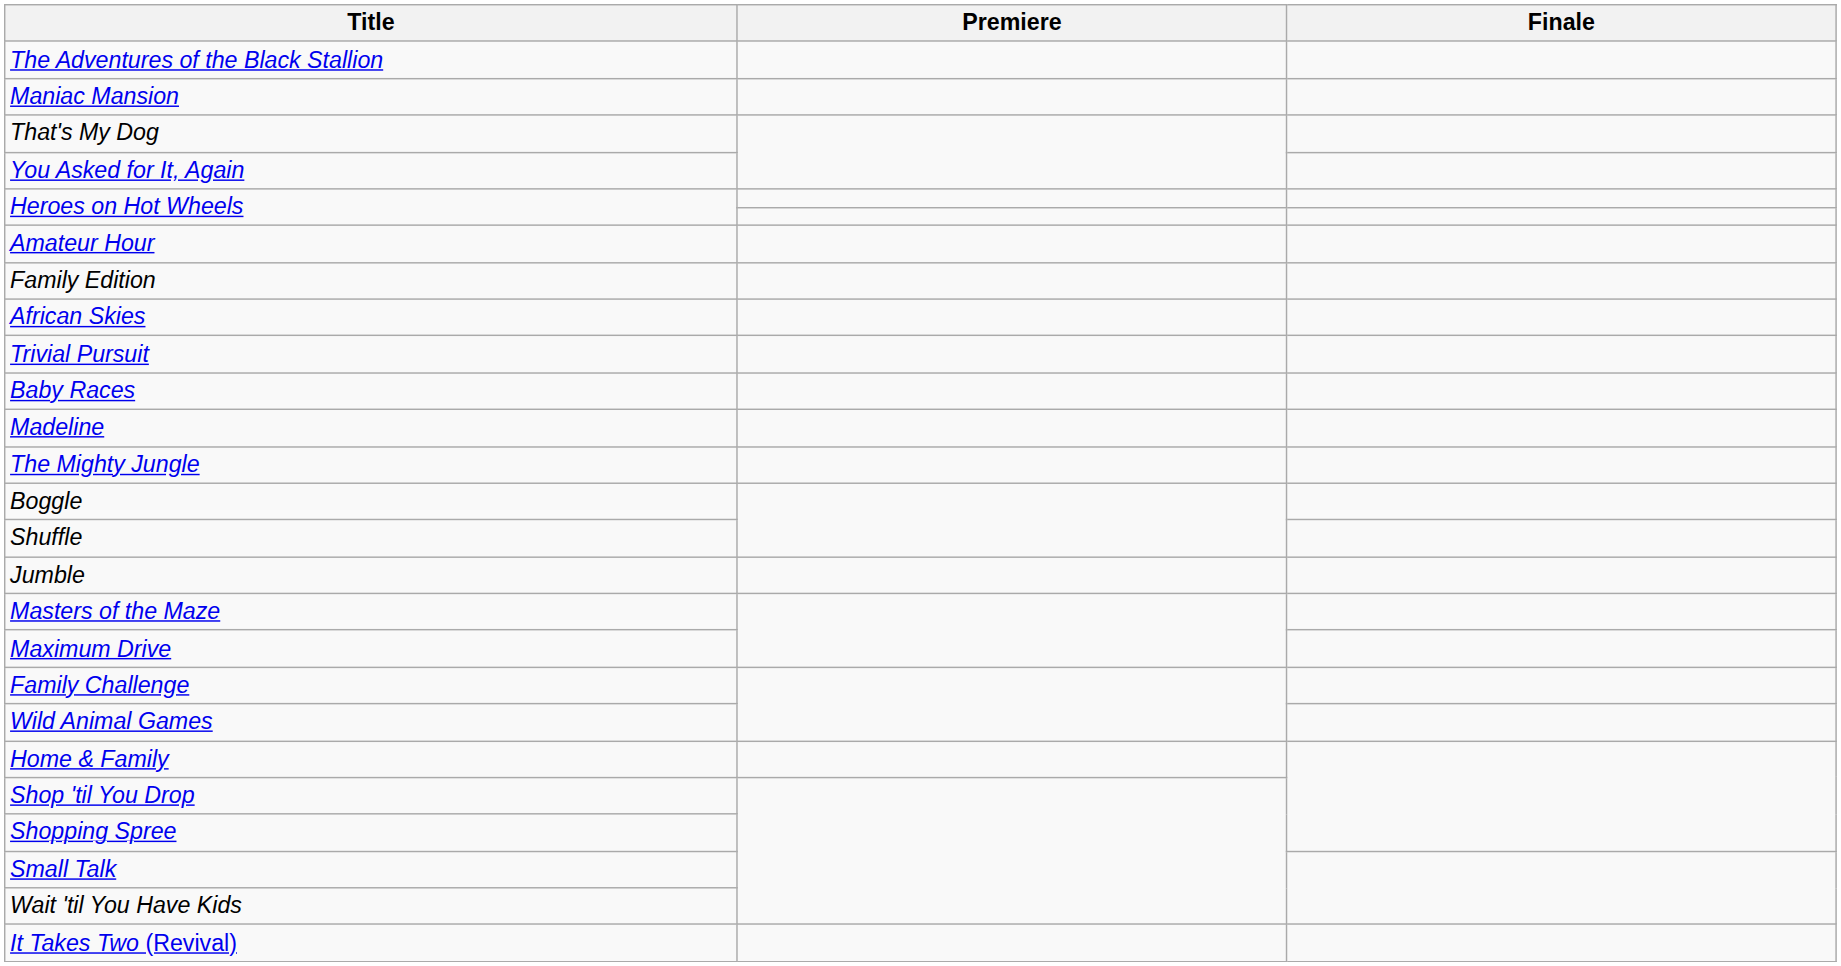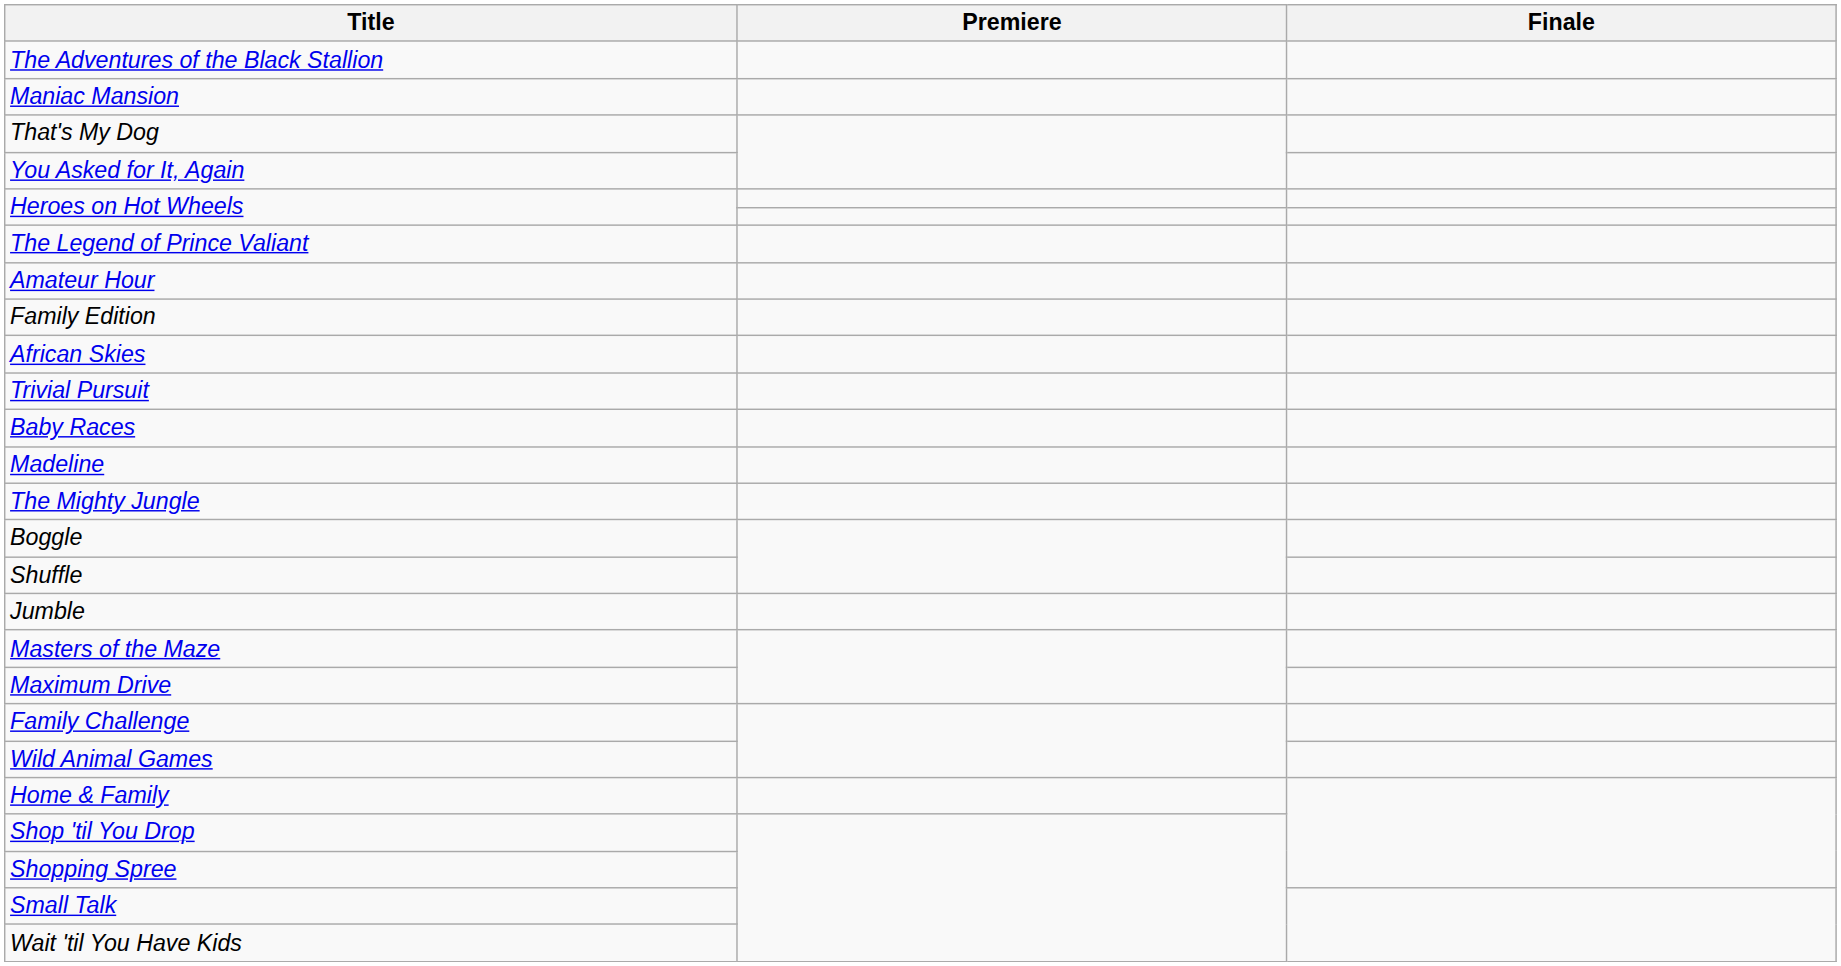+ row: The Legend of Prince Valiant
- row: It Takes Two (Revival)
